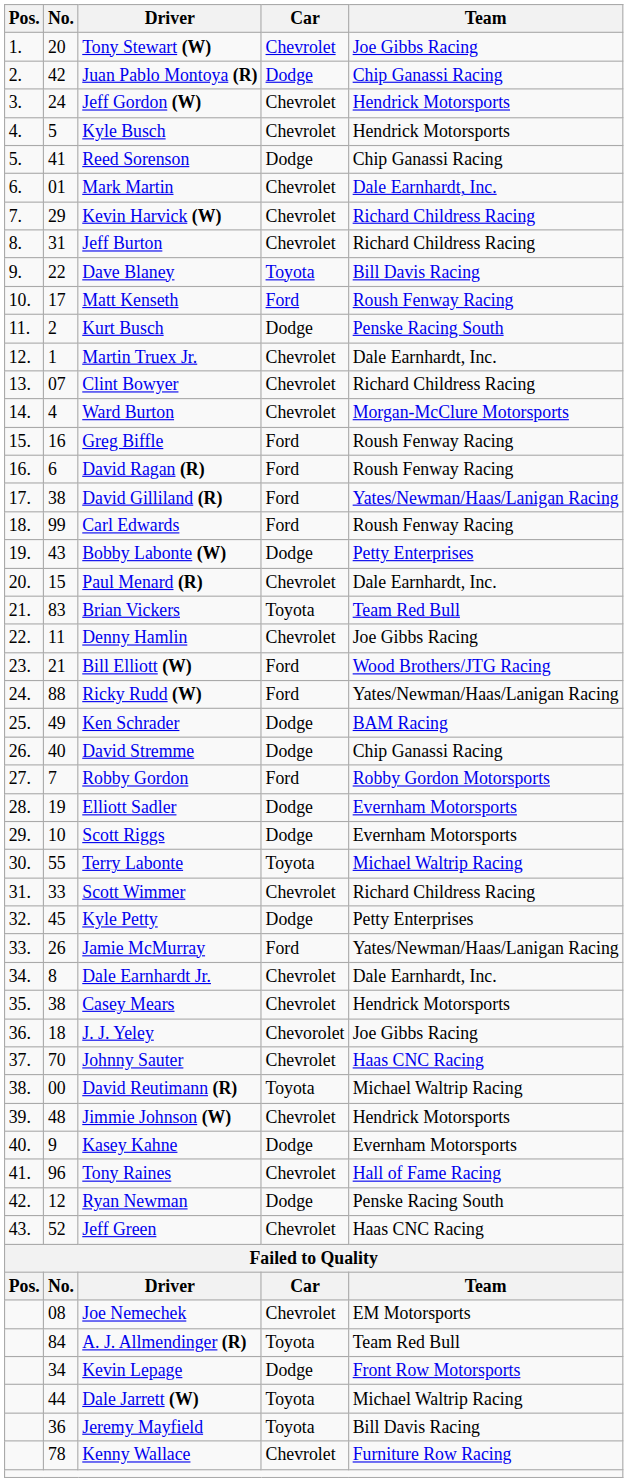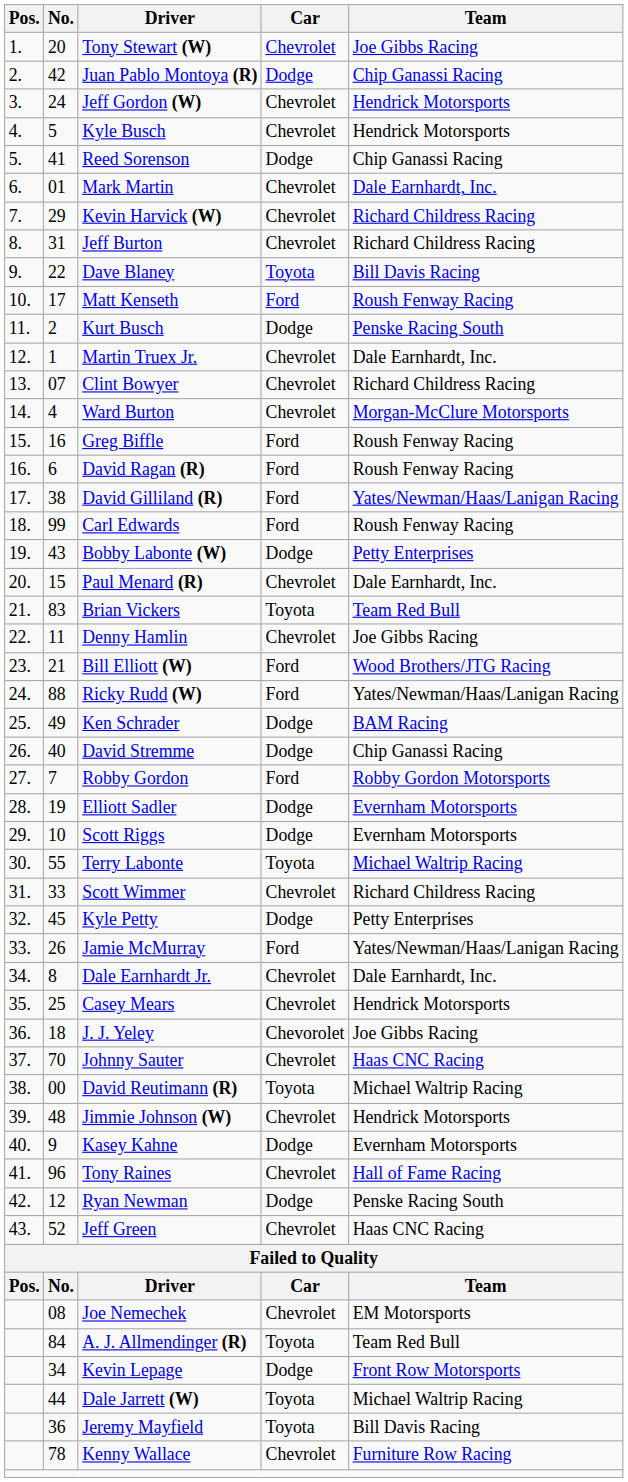Casey Mears | No.: 38 -> 25
